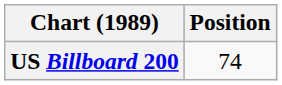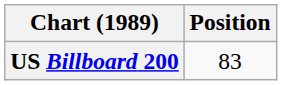US Billboard 200 | Position: 74 -> 83
